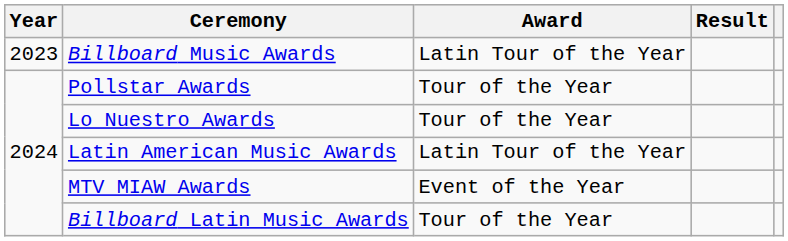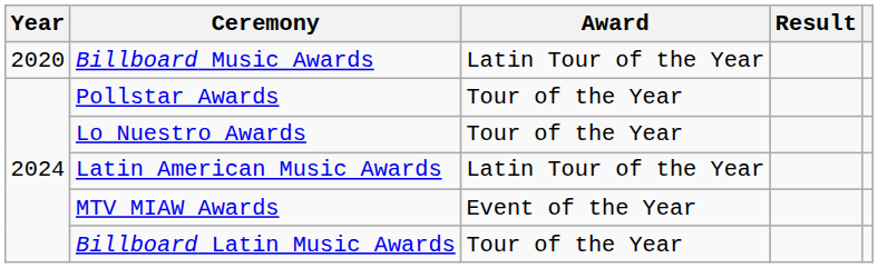Billboard Music Awards | Year: 2023 -> 2020
